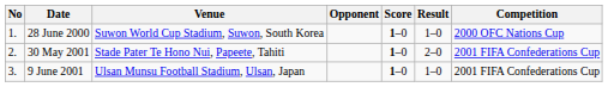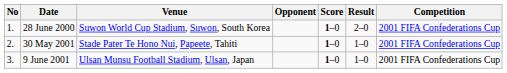28 June 2000 | Result: 1–0 -> 2–0
28 June 2000 | Competition: 2000 OFC Nations Cup -> 2001 FIFA Confederations Cup
30 May 2001 | Result: 2–0 -> 1–0
